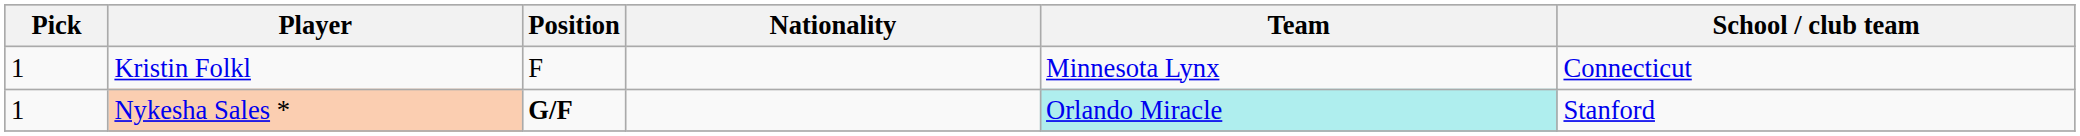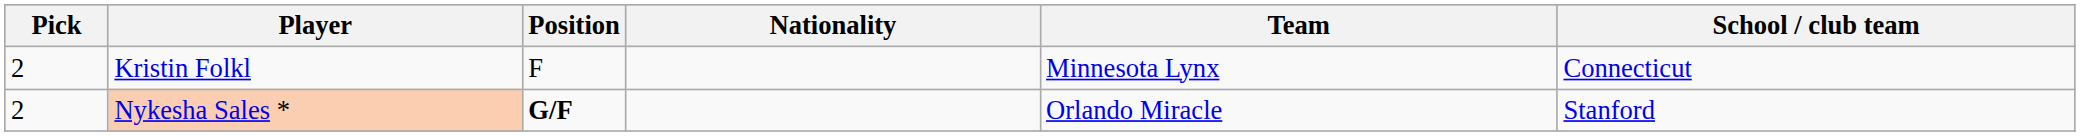Kristin Folkl | Pick: 1 -> 2
Nykesha Sales * | Pick: 1 -> 2
Nykesha Sales * | Team: paleturquoise background -> no background
